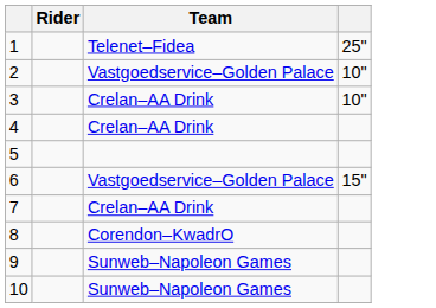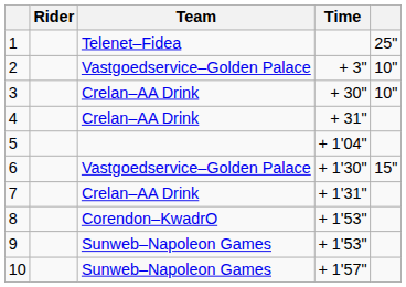+ column: Time | + 3" | + 30" | + 31" | + 1'04" | + 1'30" | + 1'31" | + 1'53" | + 1'53" | + 1'57"
